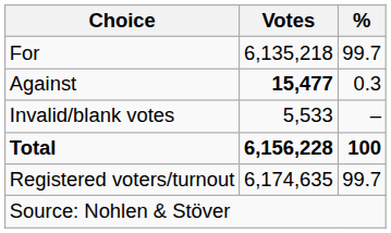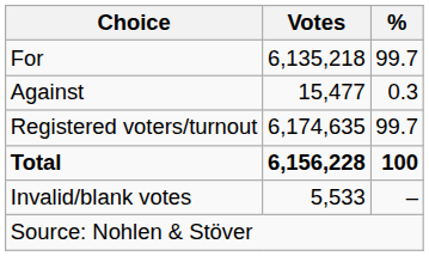Against | Votes: bold -> normal
rows swapped: Invalid/blank votes <-> Registered voters/turnout
